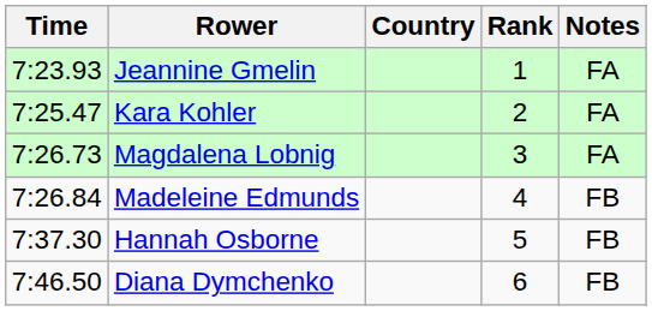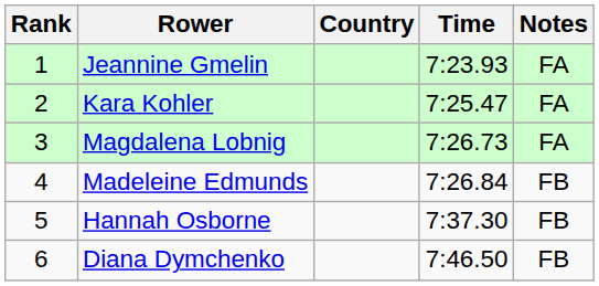columns swapped: Rank <-> Time
